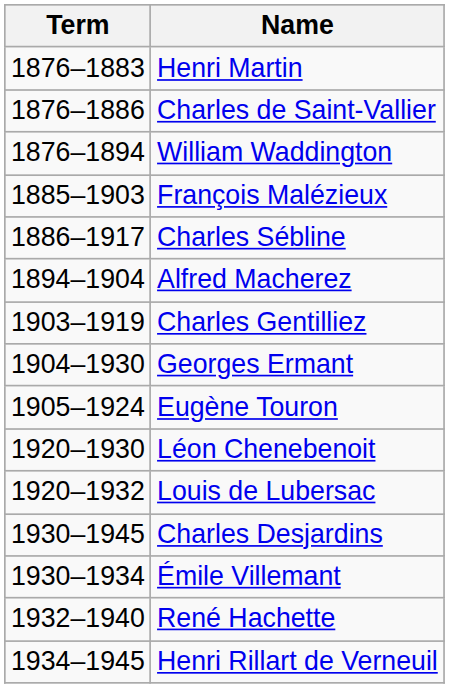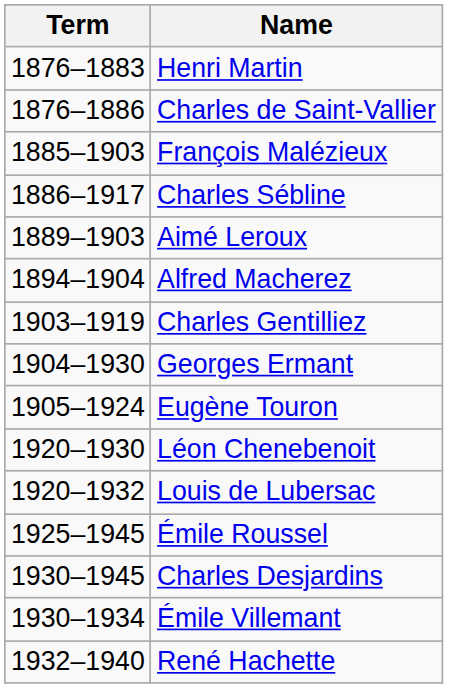- row: 1876–1894 | William Waddington
+ row: 1889–1903 | Aimé Leroux
+ row: 1925–1945 | Émile Roussel
- row: 1934–1945 | Henri Rillart de Verneuil
